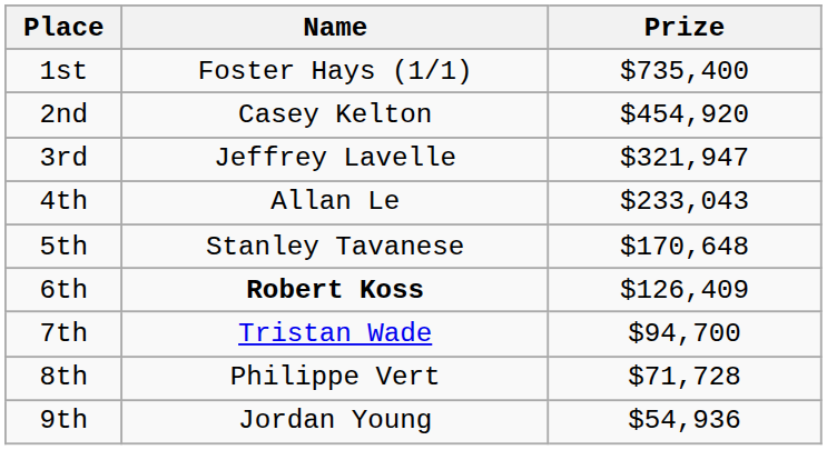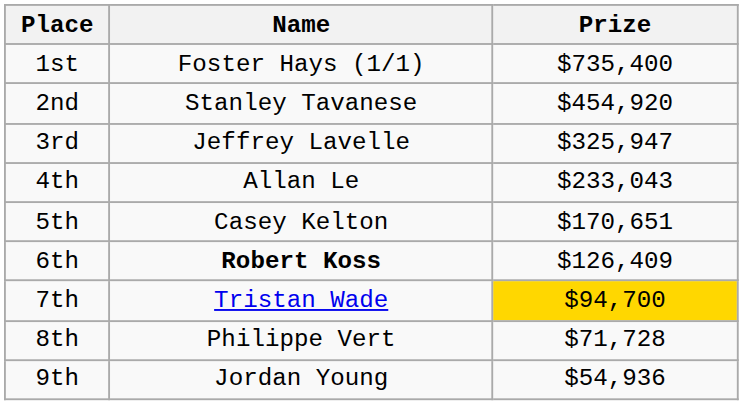2nd | Name: Casey Kelton -> Stanley Tavanese
3rd | Prize: $321,947 -> $325,947
5th | Name: Stanley Tavanese -> Casey Kelton
5th | Prize: $170,648 -> $170,651
7th | Prize: no background -> gold background
